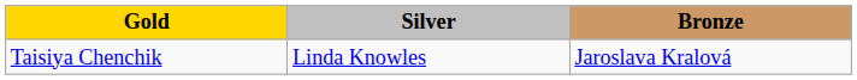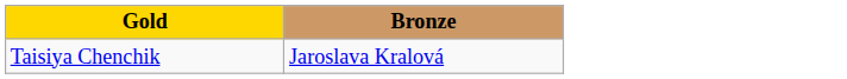- column: Silver | Linda Knowles
